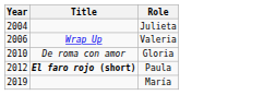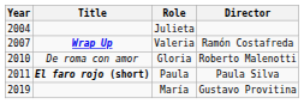+ column: Director | Ramón Costafreda | Roberto Malenotti | Paula Silva | Gustavo Provitina
Valeria | Year: 2006 -> 2007
Valeria | Title: normal -> bold
Paula | Year: 2012 -> 2011
